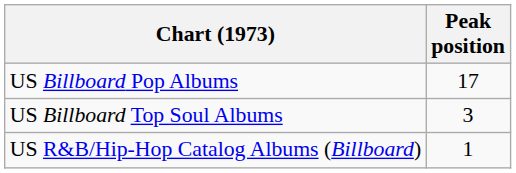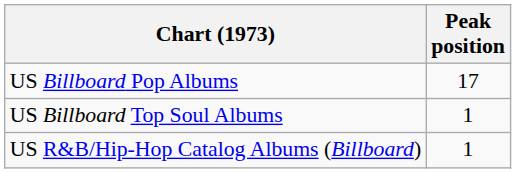US Billboard Top Soul Albums | Peak position: 3 -> 1
